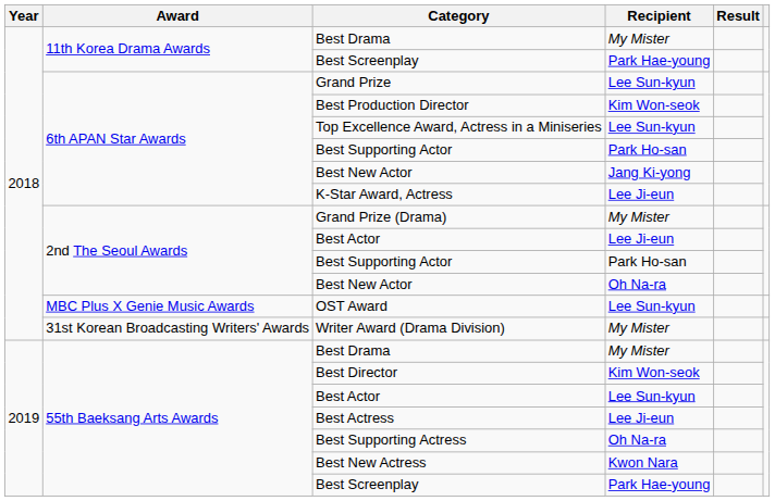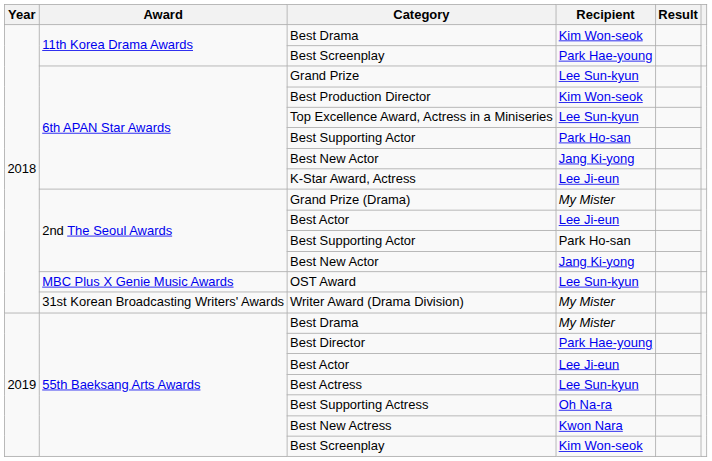11th Korea Drama Awards / Best Drama | Recipient: My Mister -> Kim Won-seok
2nd The Seoul Awards / Best New Actor | Recipient: Oh Na-ra -> Jang Ki-yong
Best Director | Recipient: Kim Won-seok -> Park Hae-young
55th Baeksang Arts Awards / Best Actor | Recipient: Lee Sun-kyun -> Lee Ji-eun
Best Actress | Recipient: Lee Ji-eun -> Lee Sun-kyun
55th Baeksang Arts Awards / Best Screenplay | Recipient: Park Hae-young -> Kim Won-seok
